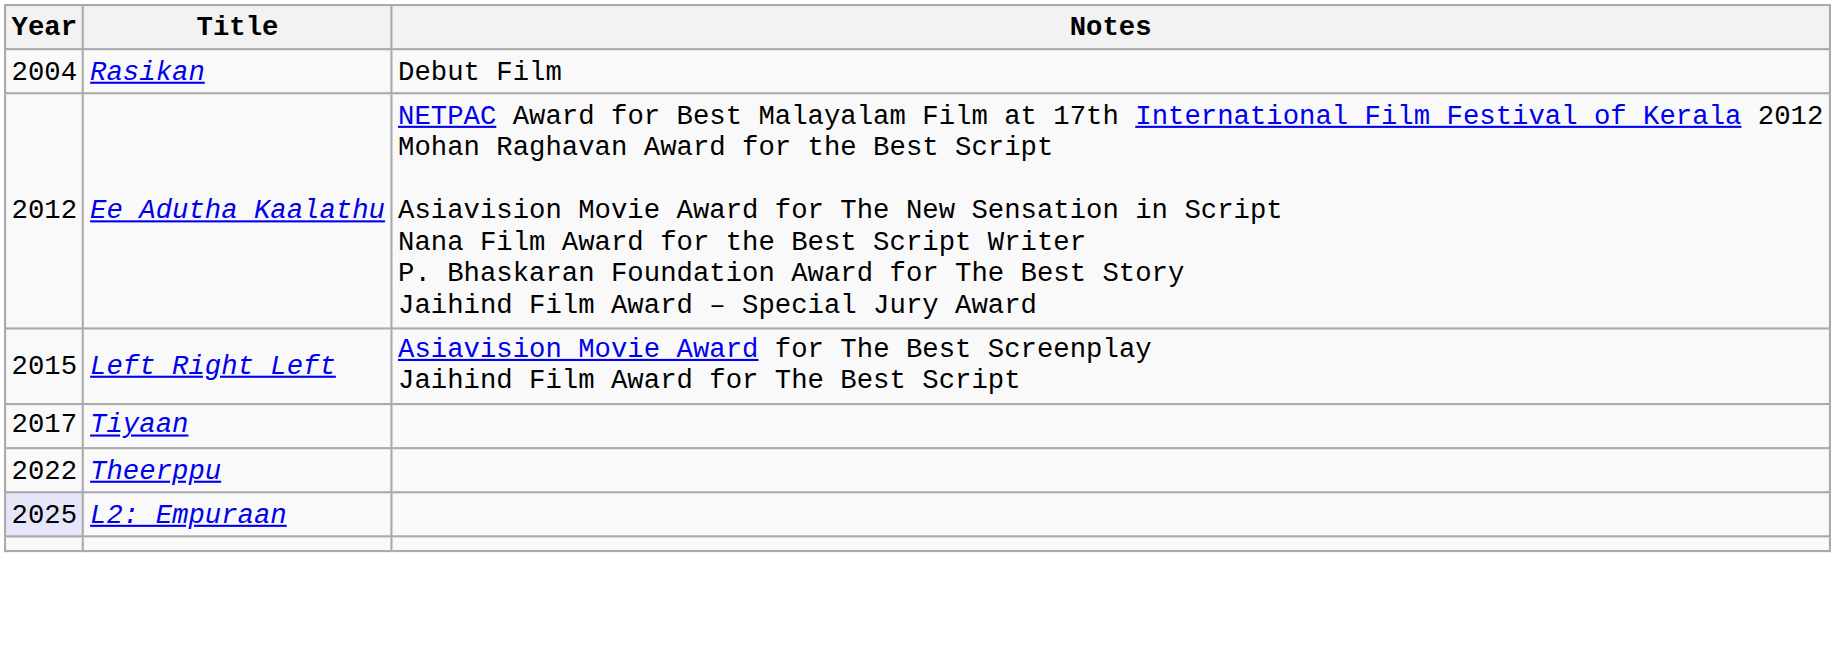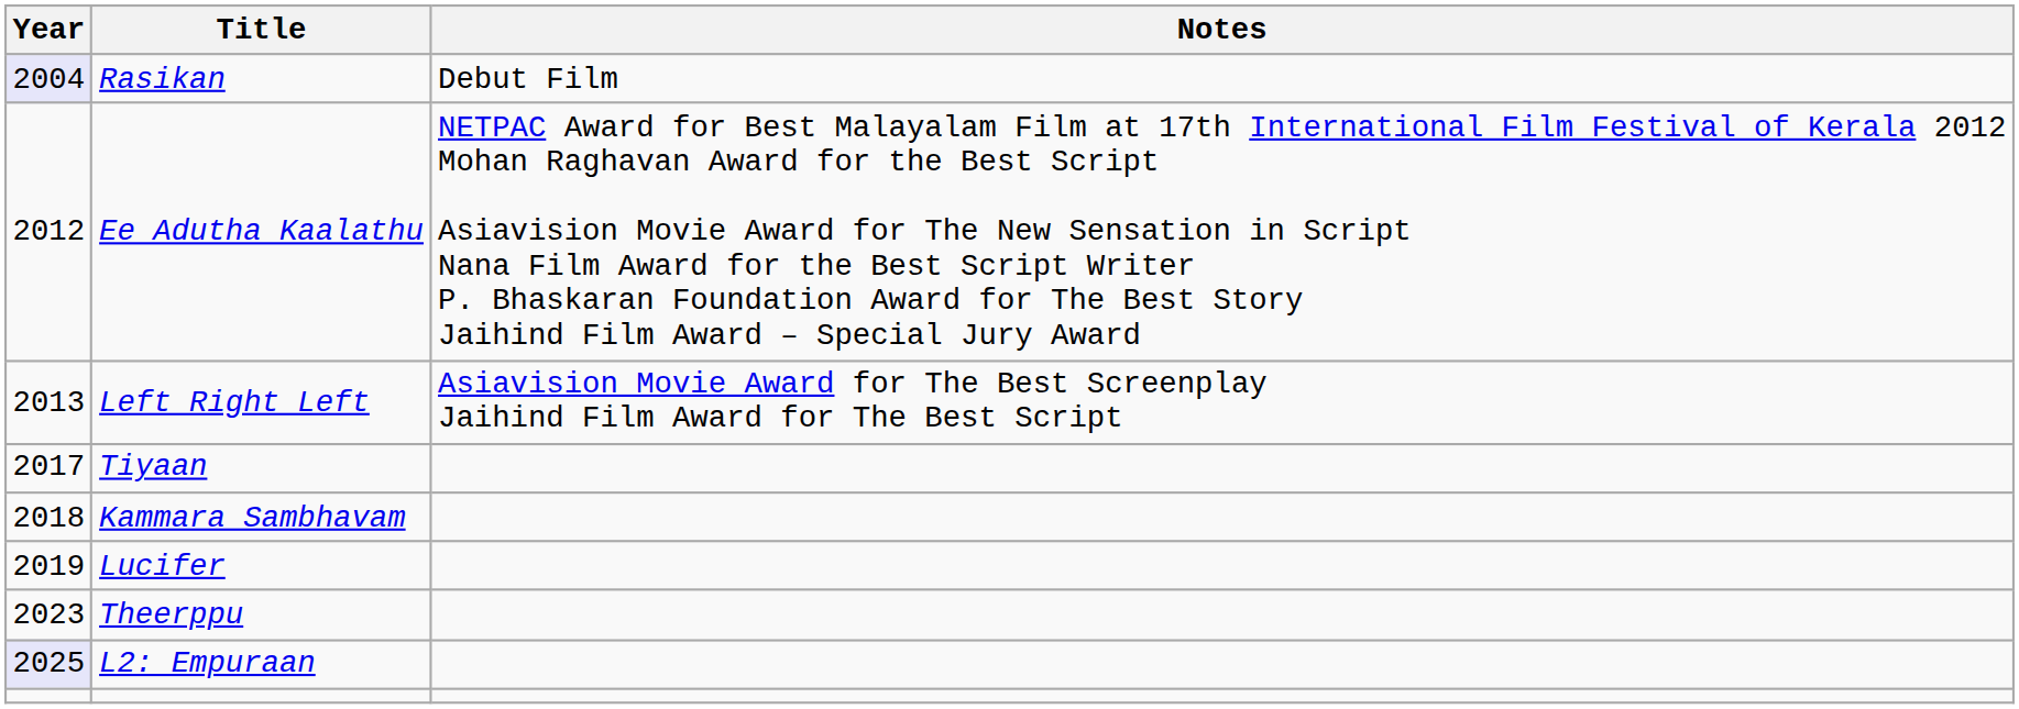Rasikan | Year: no background -> lavender background
Left Right Left | Year: 2015 -> 2013
+ row: 2018 | Kammara Sambhavam
+ row: 2019 | Lucifer
Theerppu | Year: 2022 -> 2023
